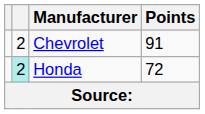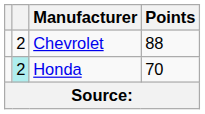Chevrolet | Points: 91 -> 88
Honda | Points: 72 -> 70
